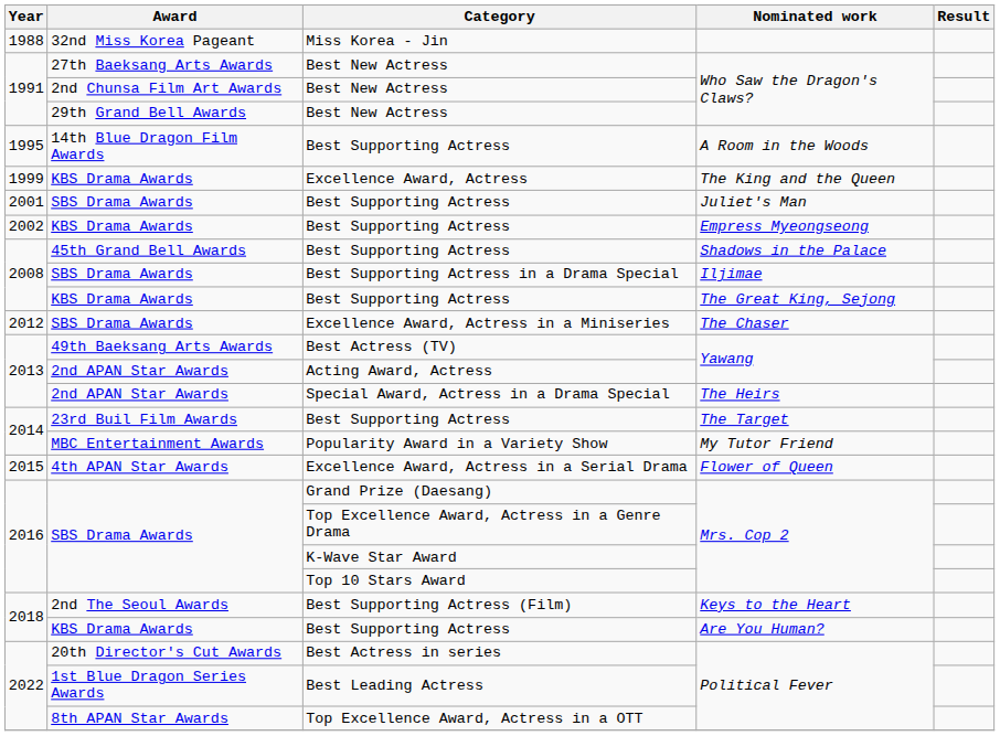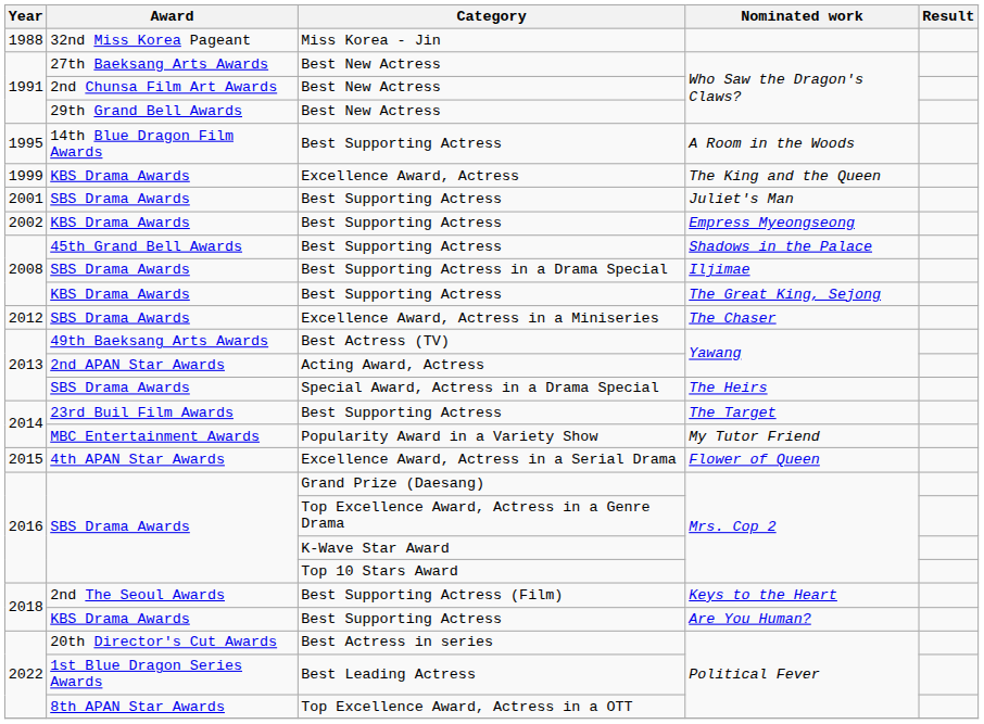Special Award, Actress in a Drama Special | Award: 2nd APAN Star Awards -> SBS Drama Awards
